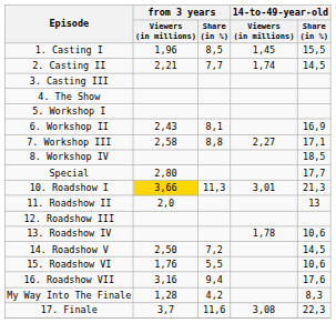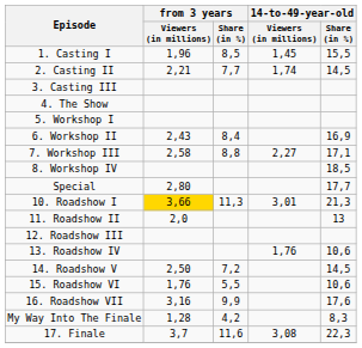6. Workshop II | from 3 years / Share (in %): 8,1 -> 8,4
13. Roadshow IV | 14-to-49-year-old / Viewers (in millions): 1,78 -> 1,76
16. Roadshow VII | from 3 years / Share (in %): 9,4 -> 9,9
